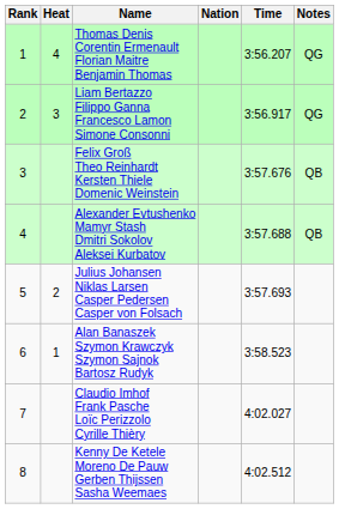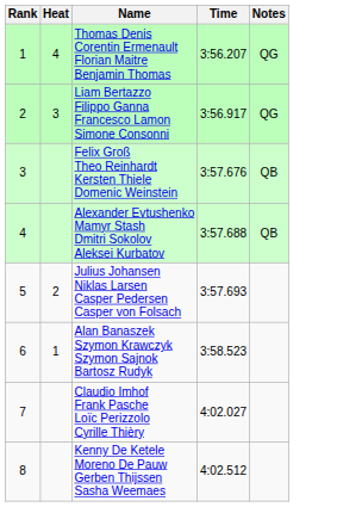- column: Nation
